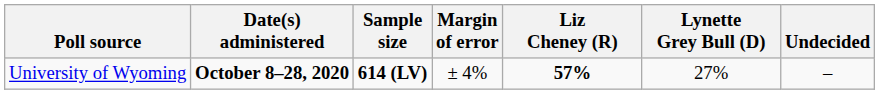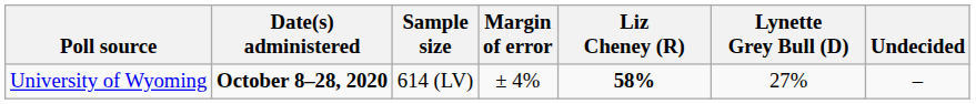University of Wyoming | Sample size: bold -> normal
University of Wyoming | Liz Cheney (R): 57% -> 58%
